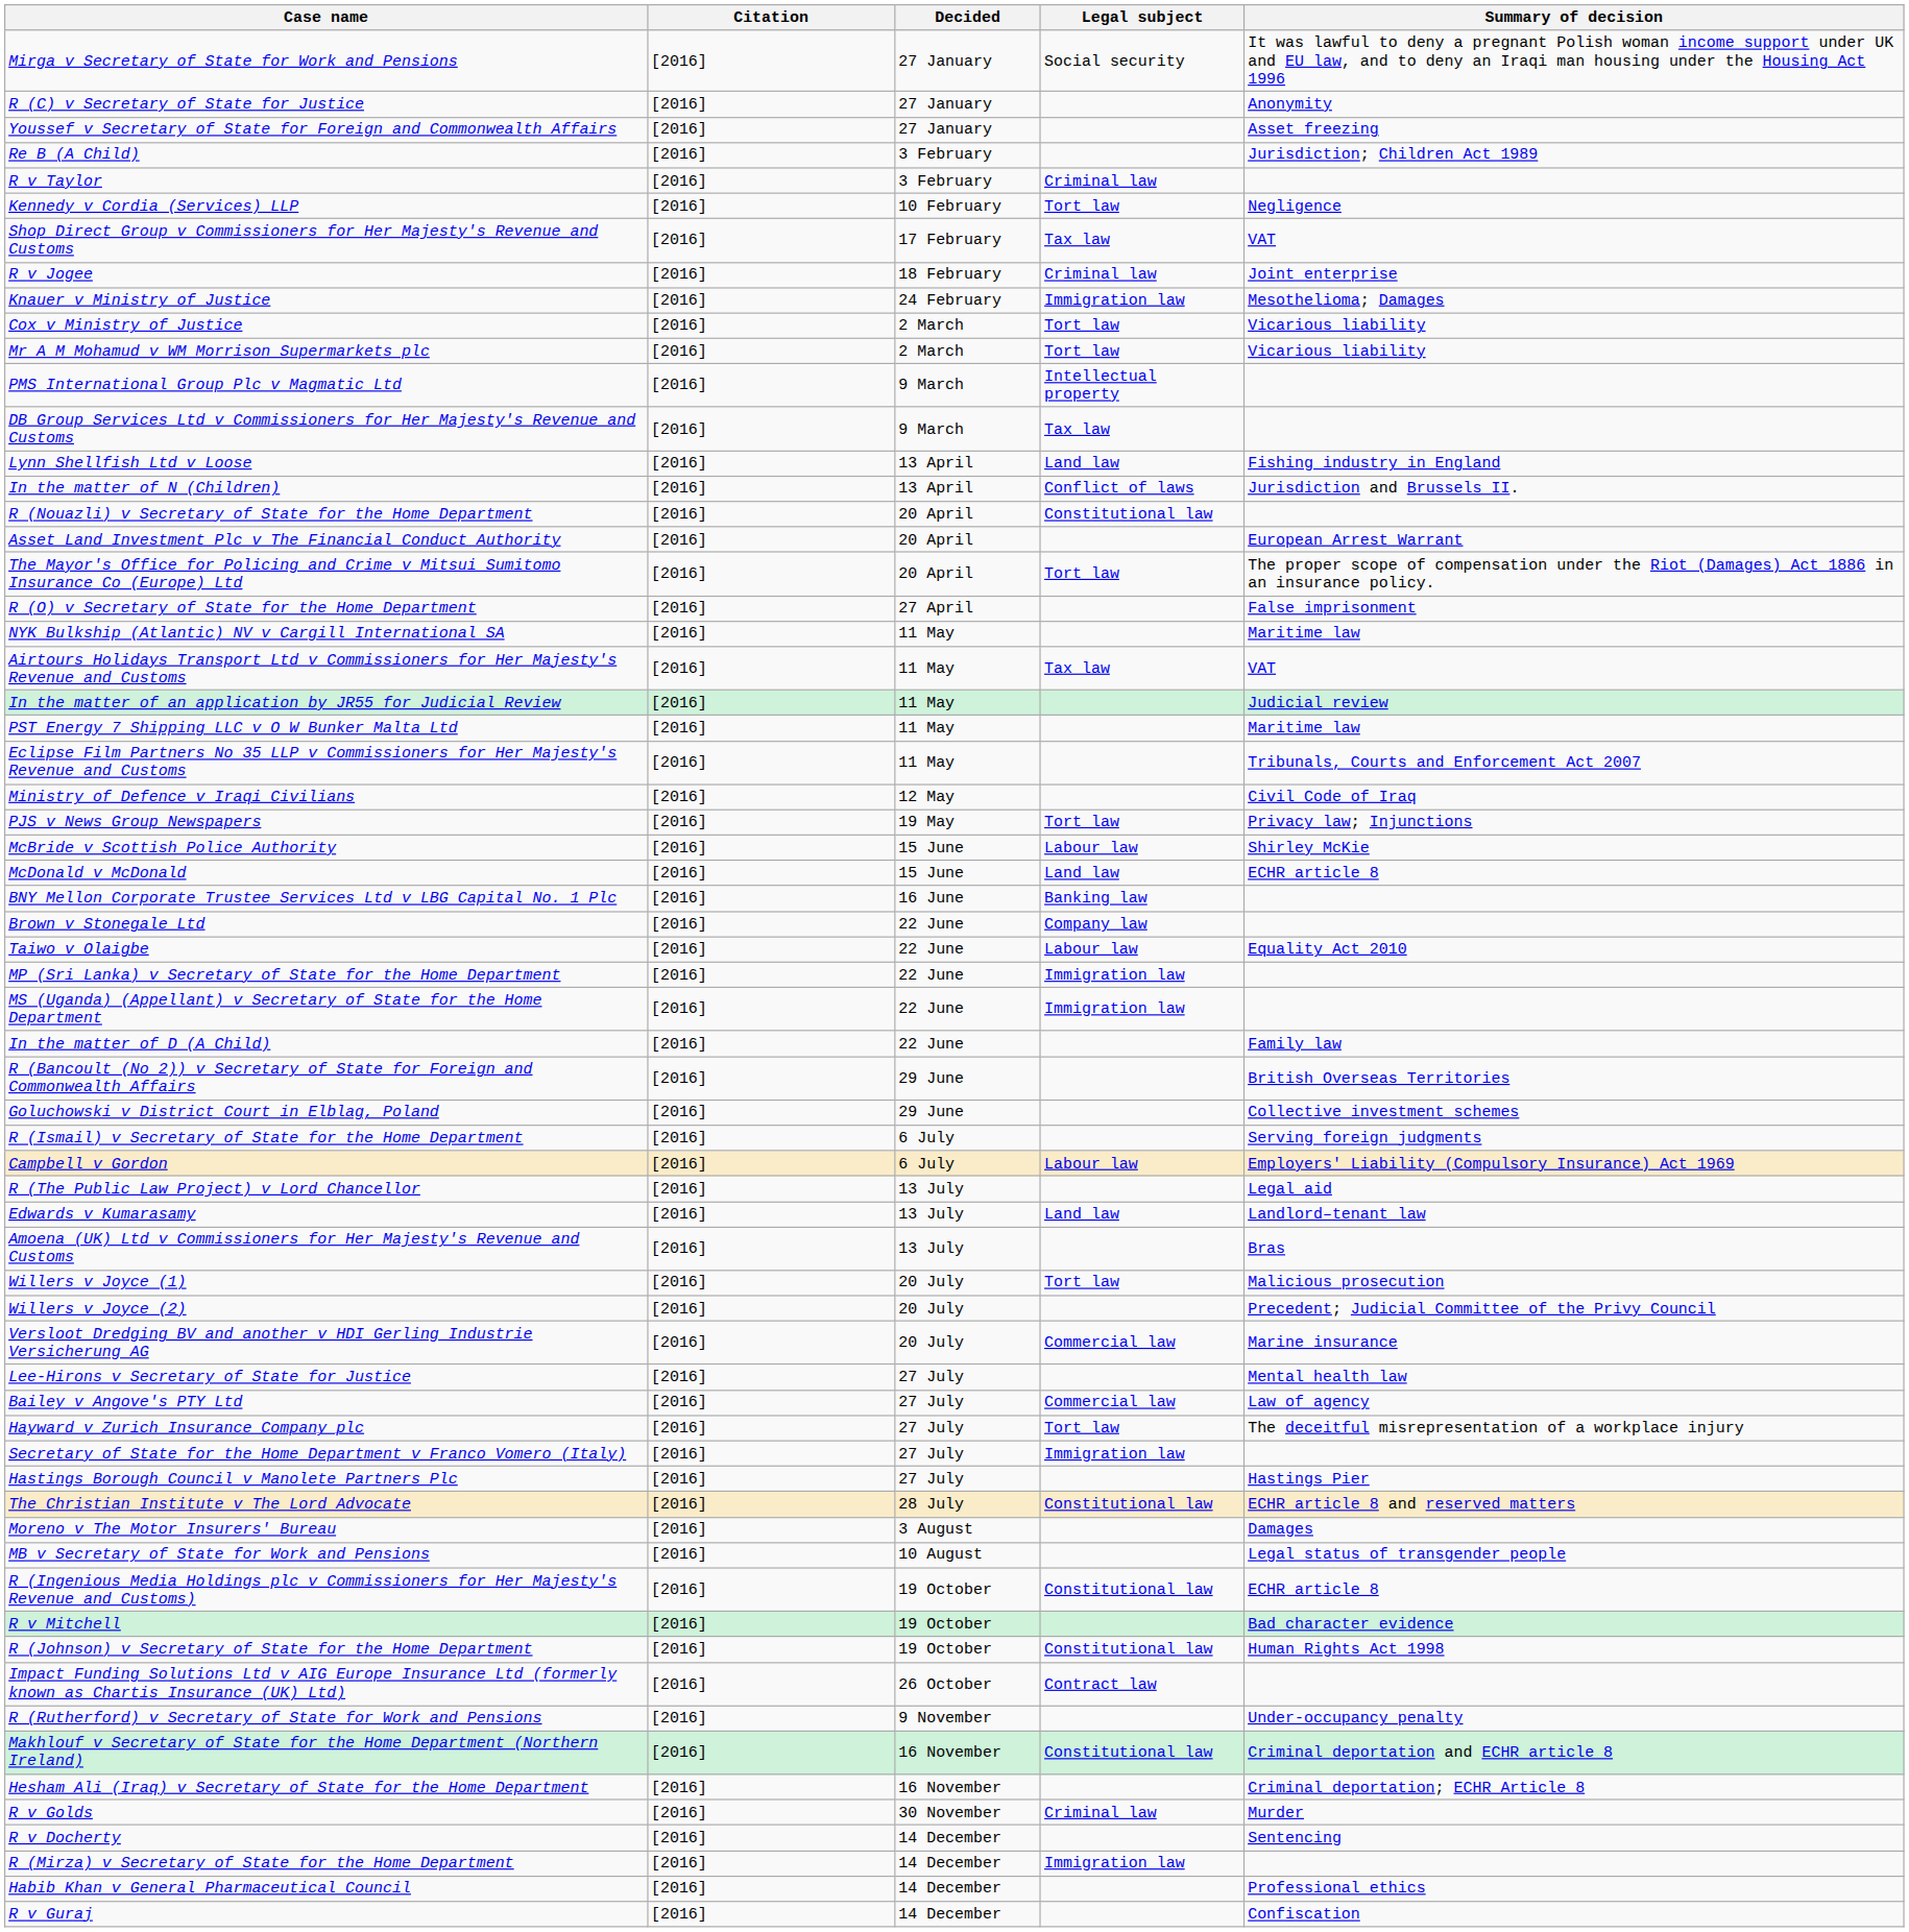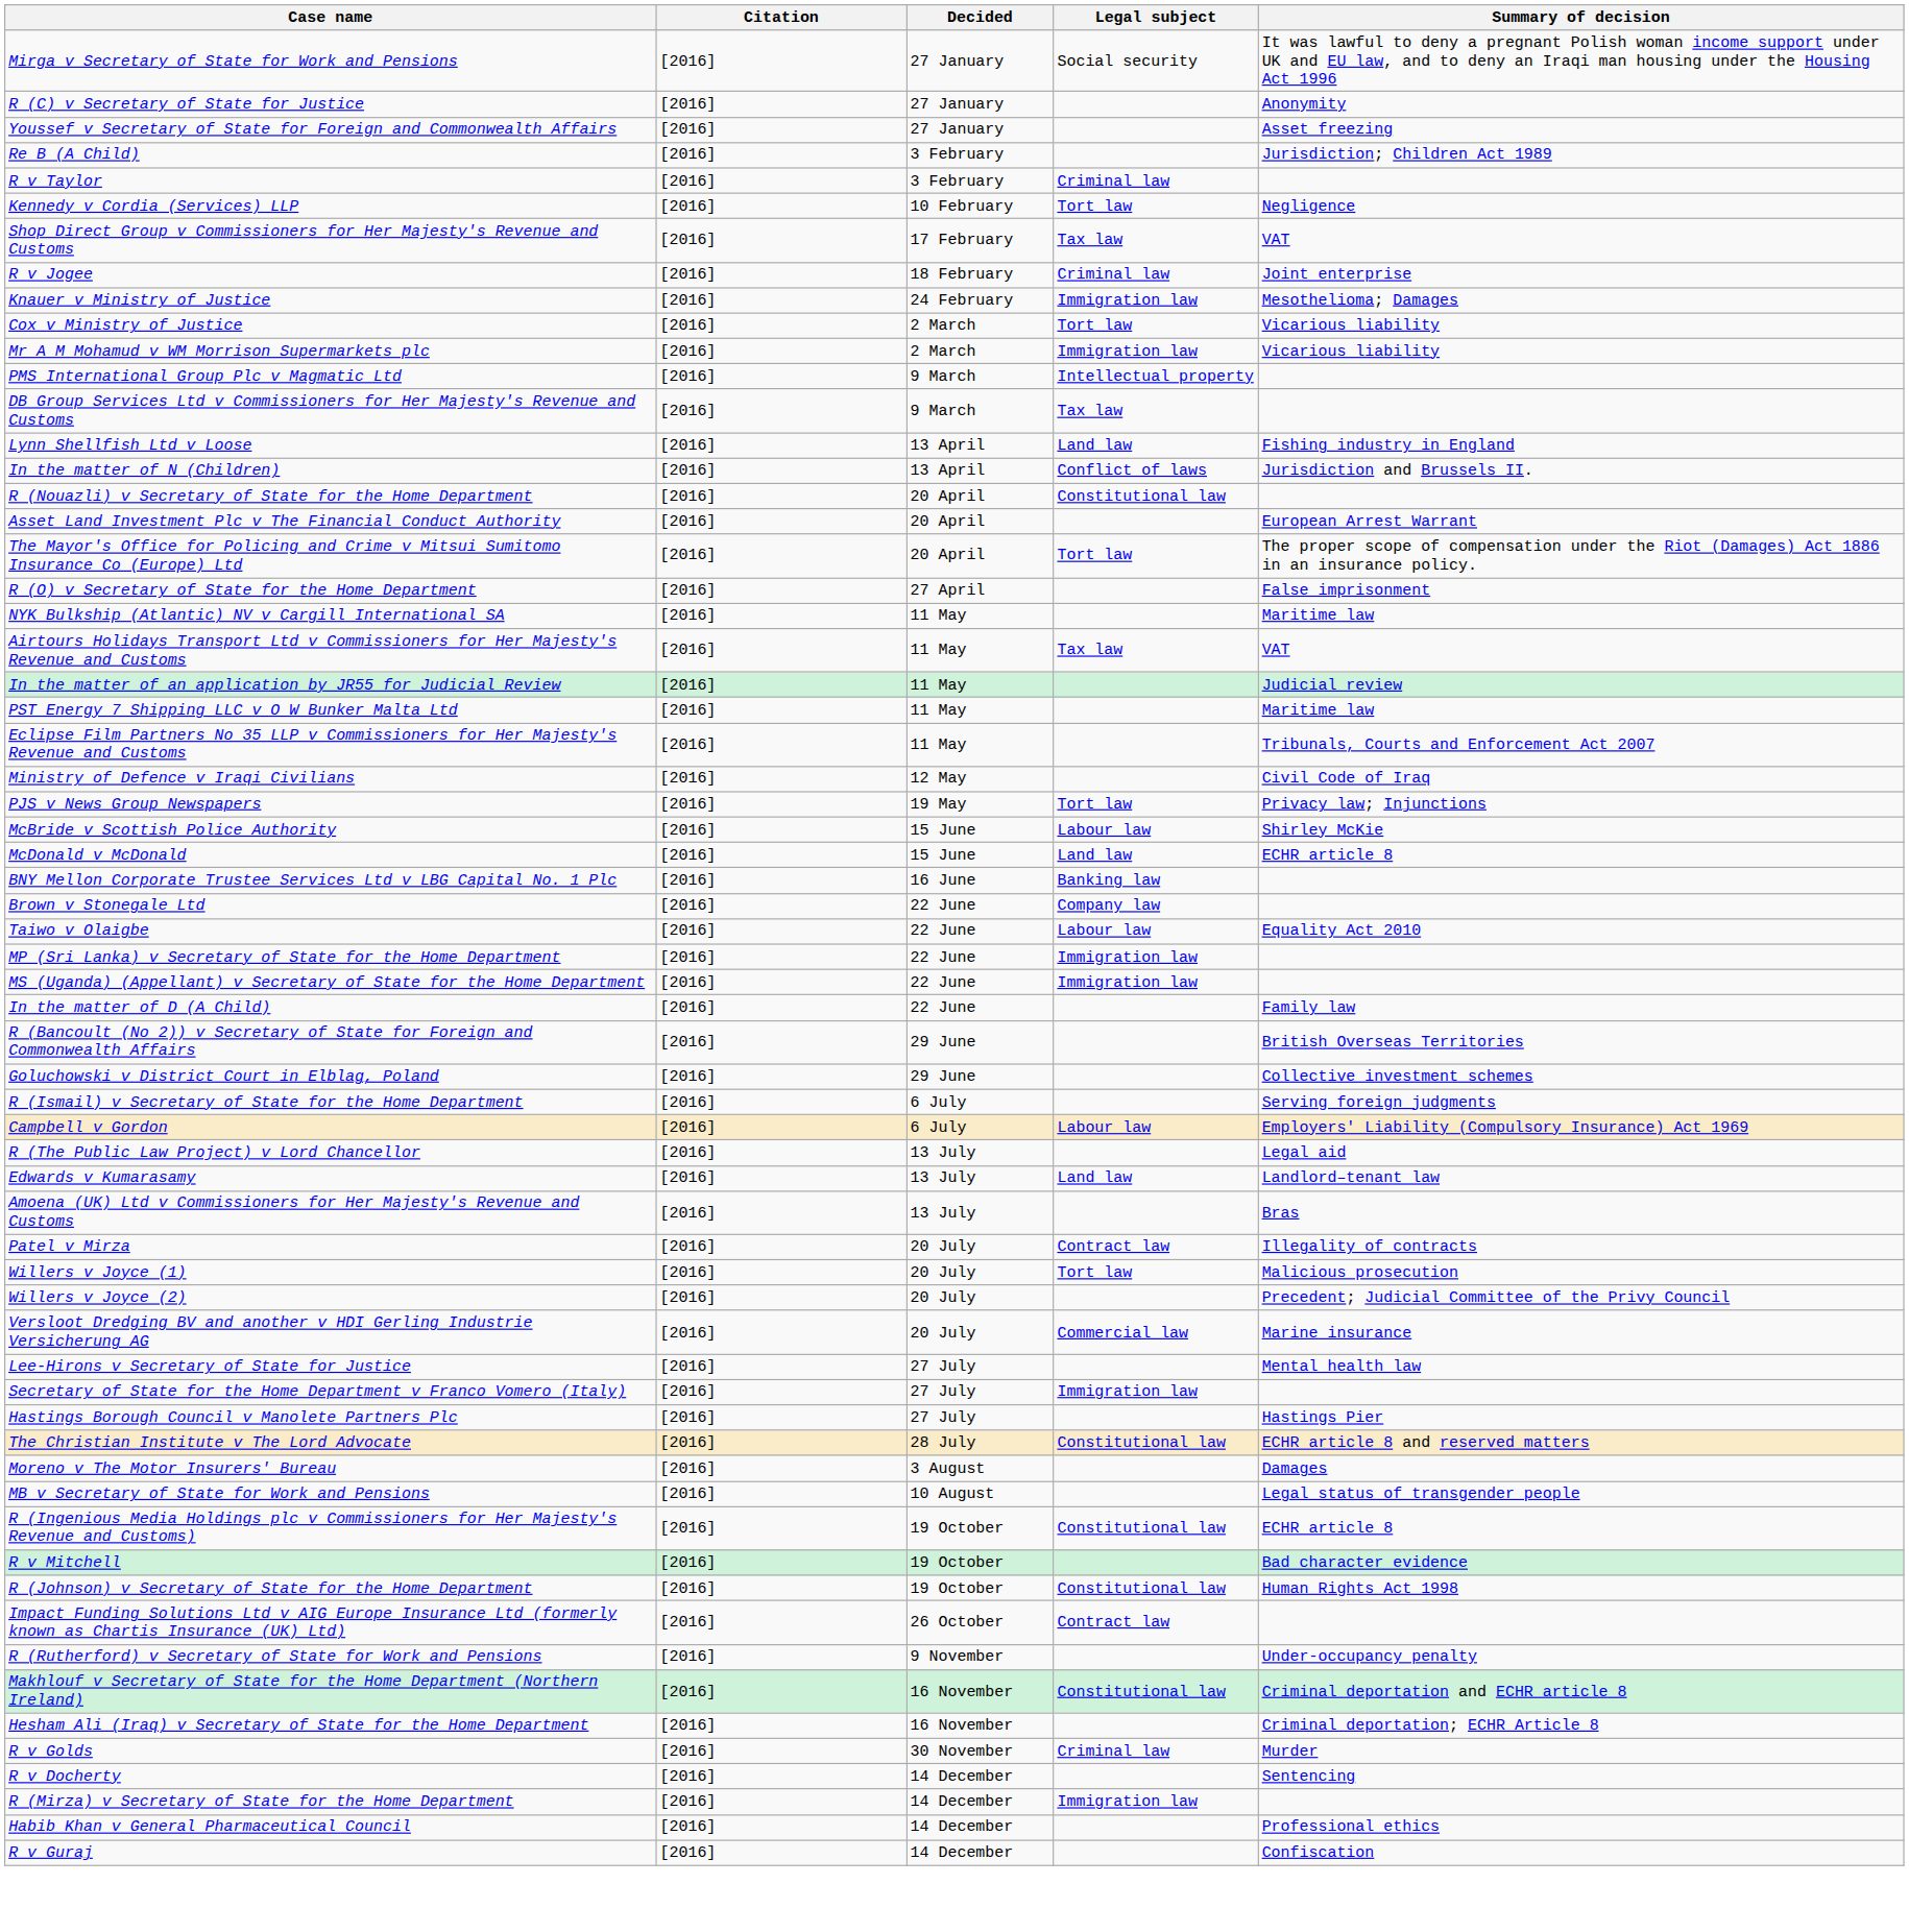Mr A M Mohamud v WM Morrison Supermarkets plc | Legal subject: Tort law -> Immigration law
+ row: Patel v Mirza | [2016] | 20 July | Contract law | Illegality of contracts
- row: Bailey v Angove's PTY Ltd | [2016] | 27 July | Commercial law | Law of agency
- row: Hayward v Zurich Insurance Company plc | [2016] | 27 July | Tort law | The deceitful misrepresentation of a workplace injury
